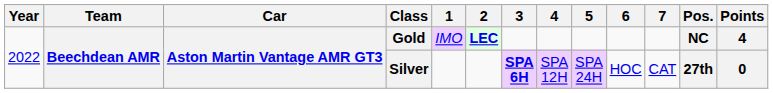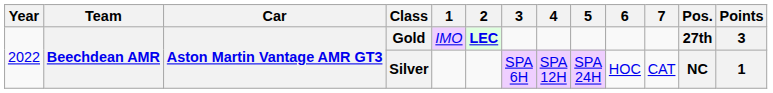Gold | Pos.: NC -> 27th
Gold | Points: 4 -> 3
Silver | 3: bold -> normal
Silver | Pos.: 27th -> NC
Silver | Points: 0 -> 1
